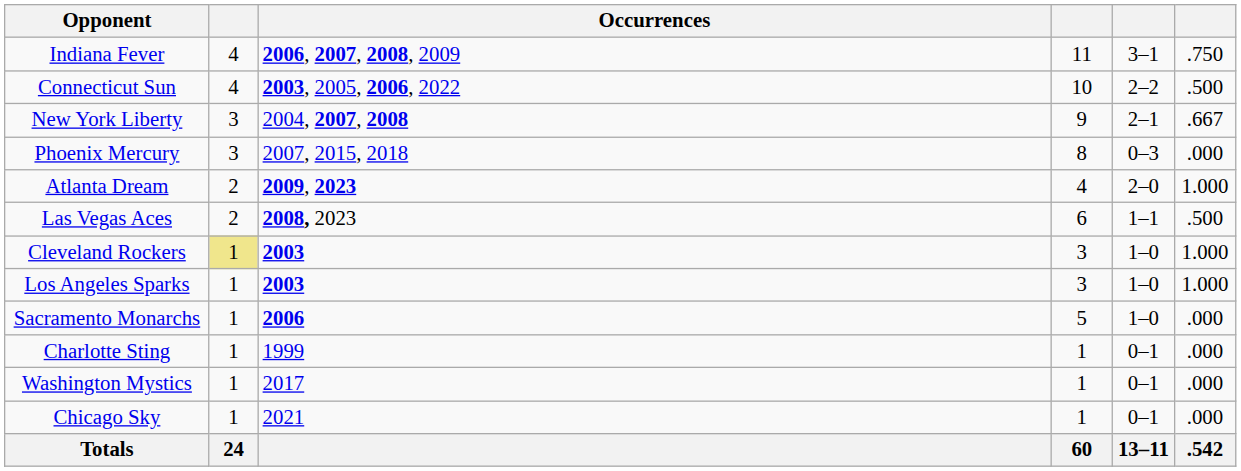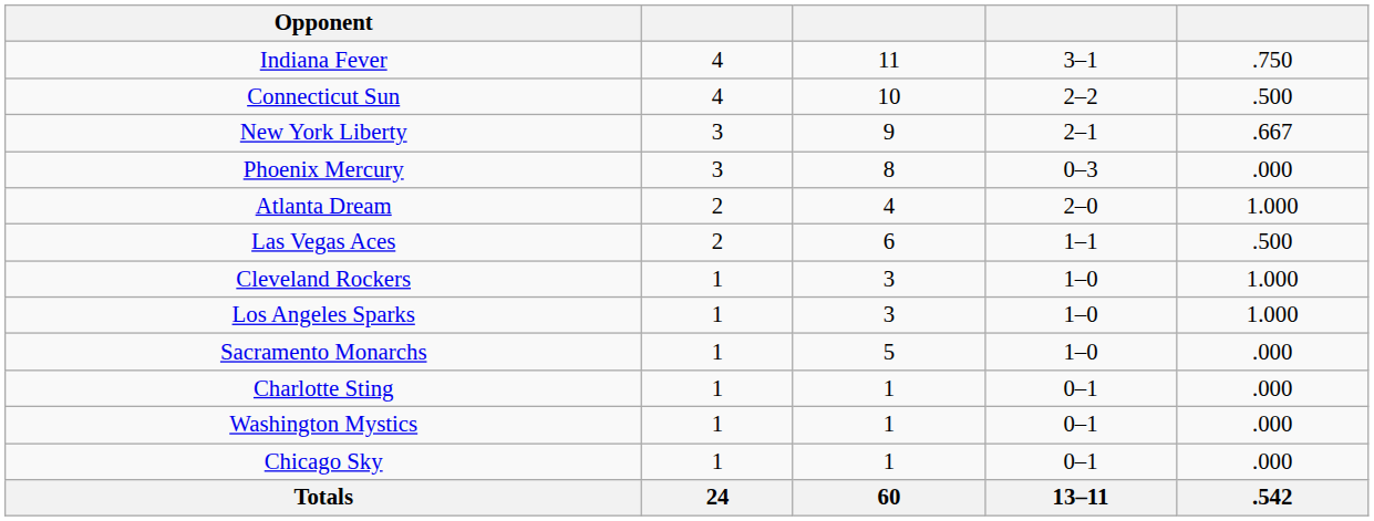- column: Occurrences | 2006, 2007, 2008, 2009 | 2003, 2005, 2006, 2022 | 2004, 2007, 2008 | 2007, 2015, 2018 | 2009, 2023 | 2008, 2023 | 2003 | 2003 | 2006 | 1999 | 2017 | 2021
Cleveland Rockers | column 2: khaki background -> no background
